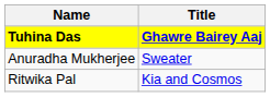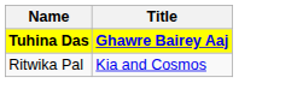- row: Anuradha Mukherjee | Sweater
